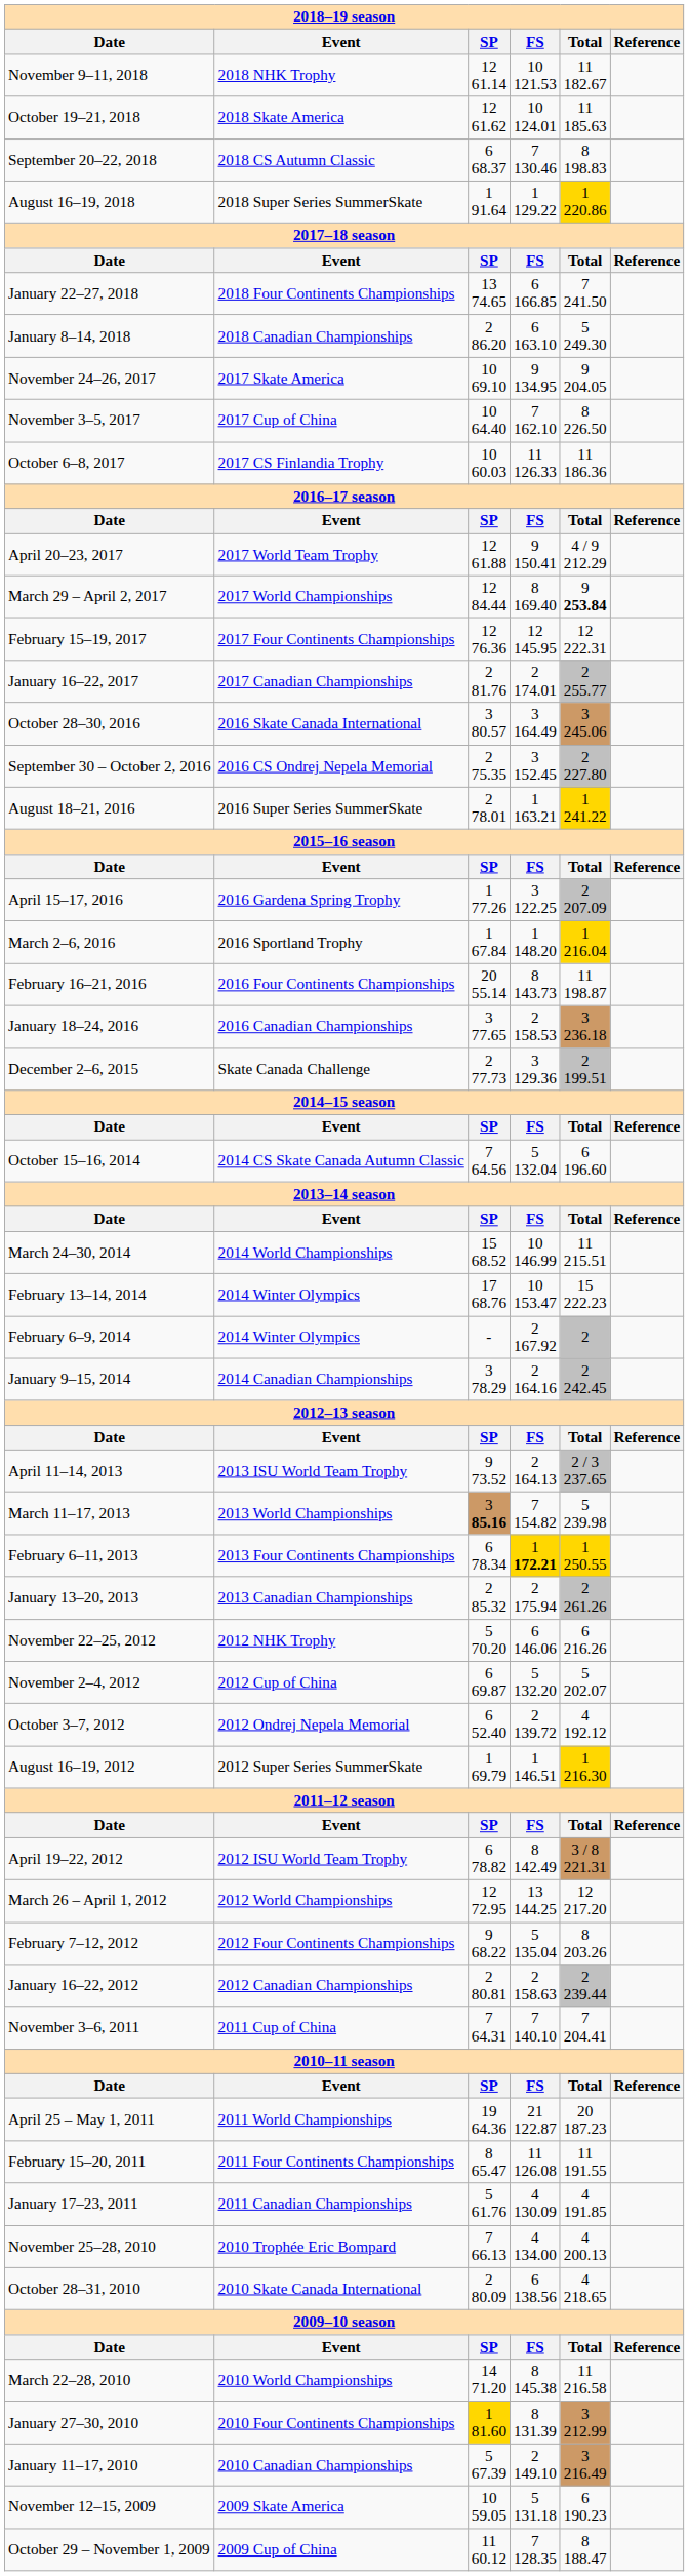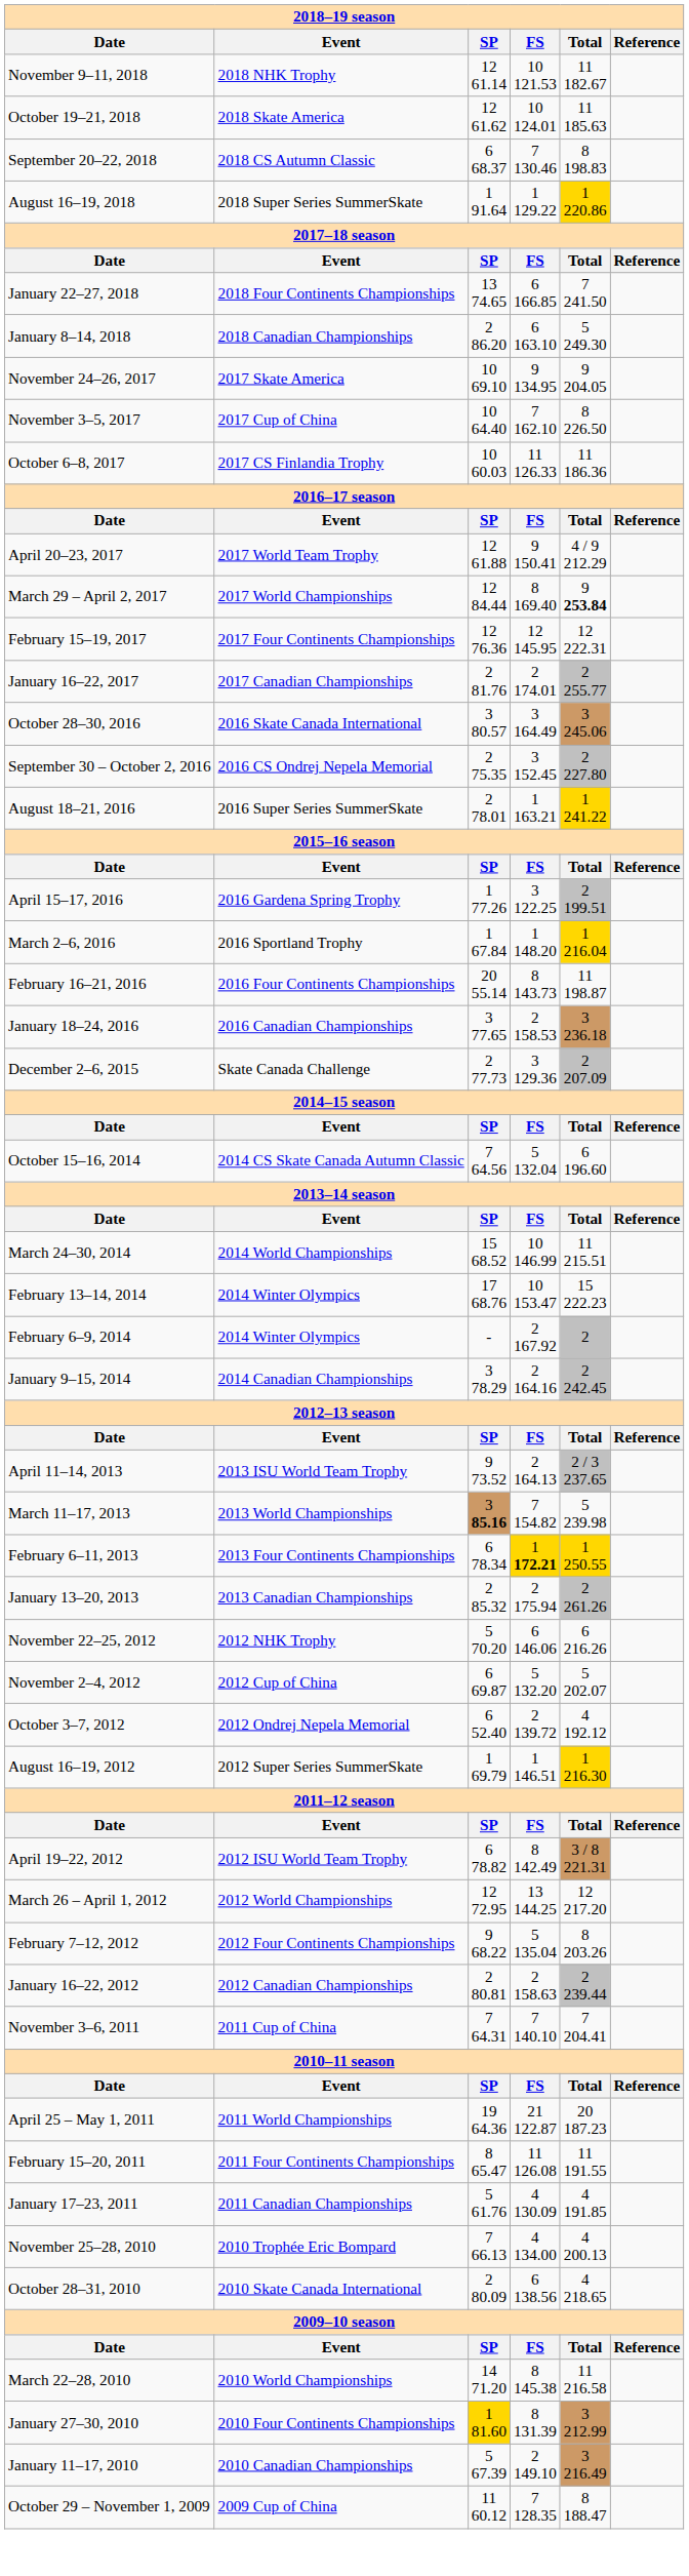April 15–17, 2016 | Total: 2 207.09 -> 2 199.51
December 2–6, 2015 | Total: 2 199.51 -> 2 207.09
- row: November 12–15, 2009 | 2009 Skate America | 10 59.05 | 5 131.18 | 6 190.23
